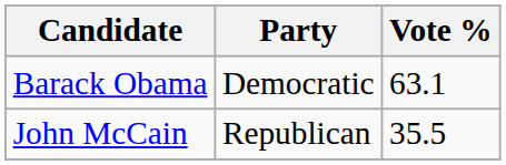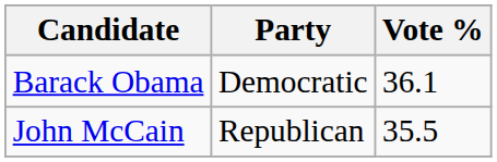Barack Obama | Vote %: 63.1 -> 36.1
